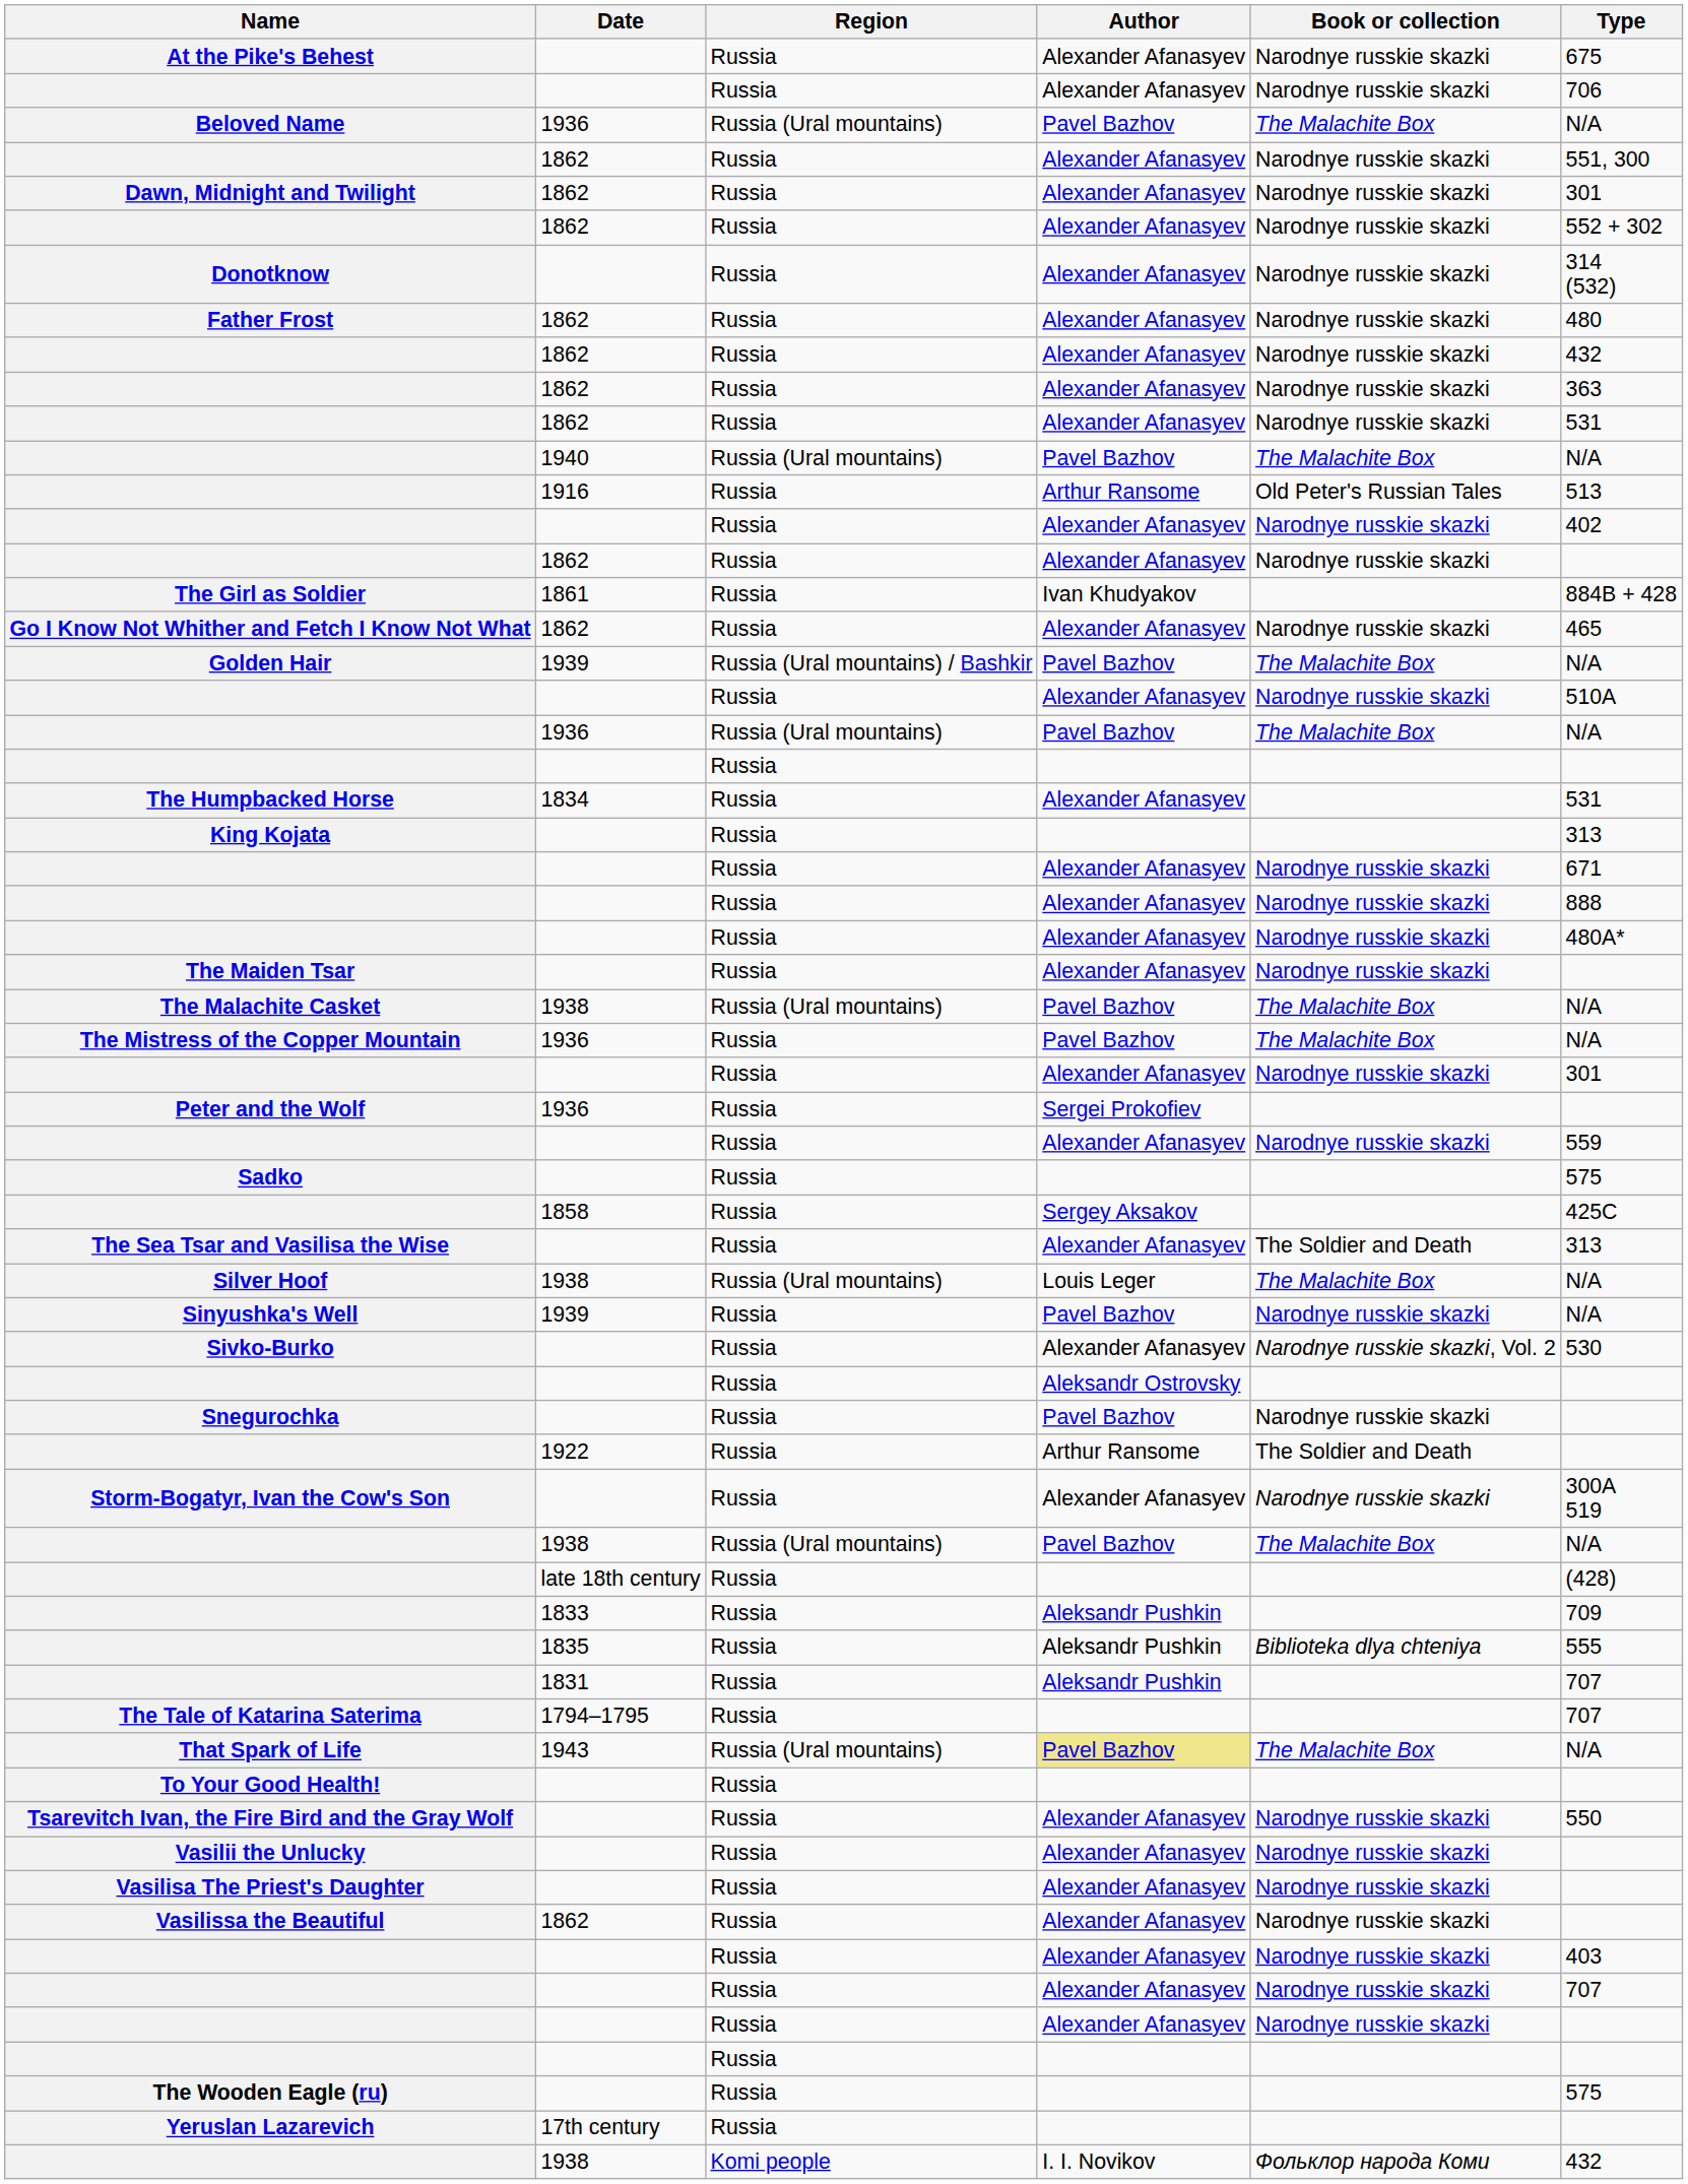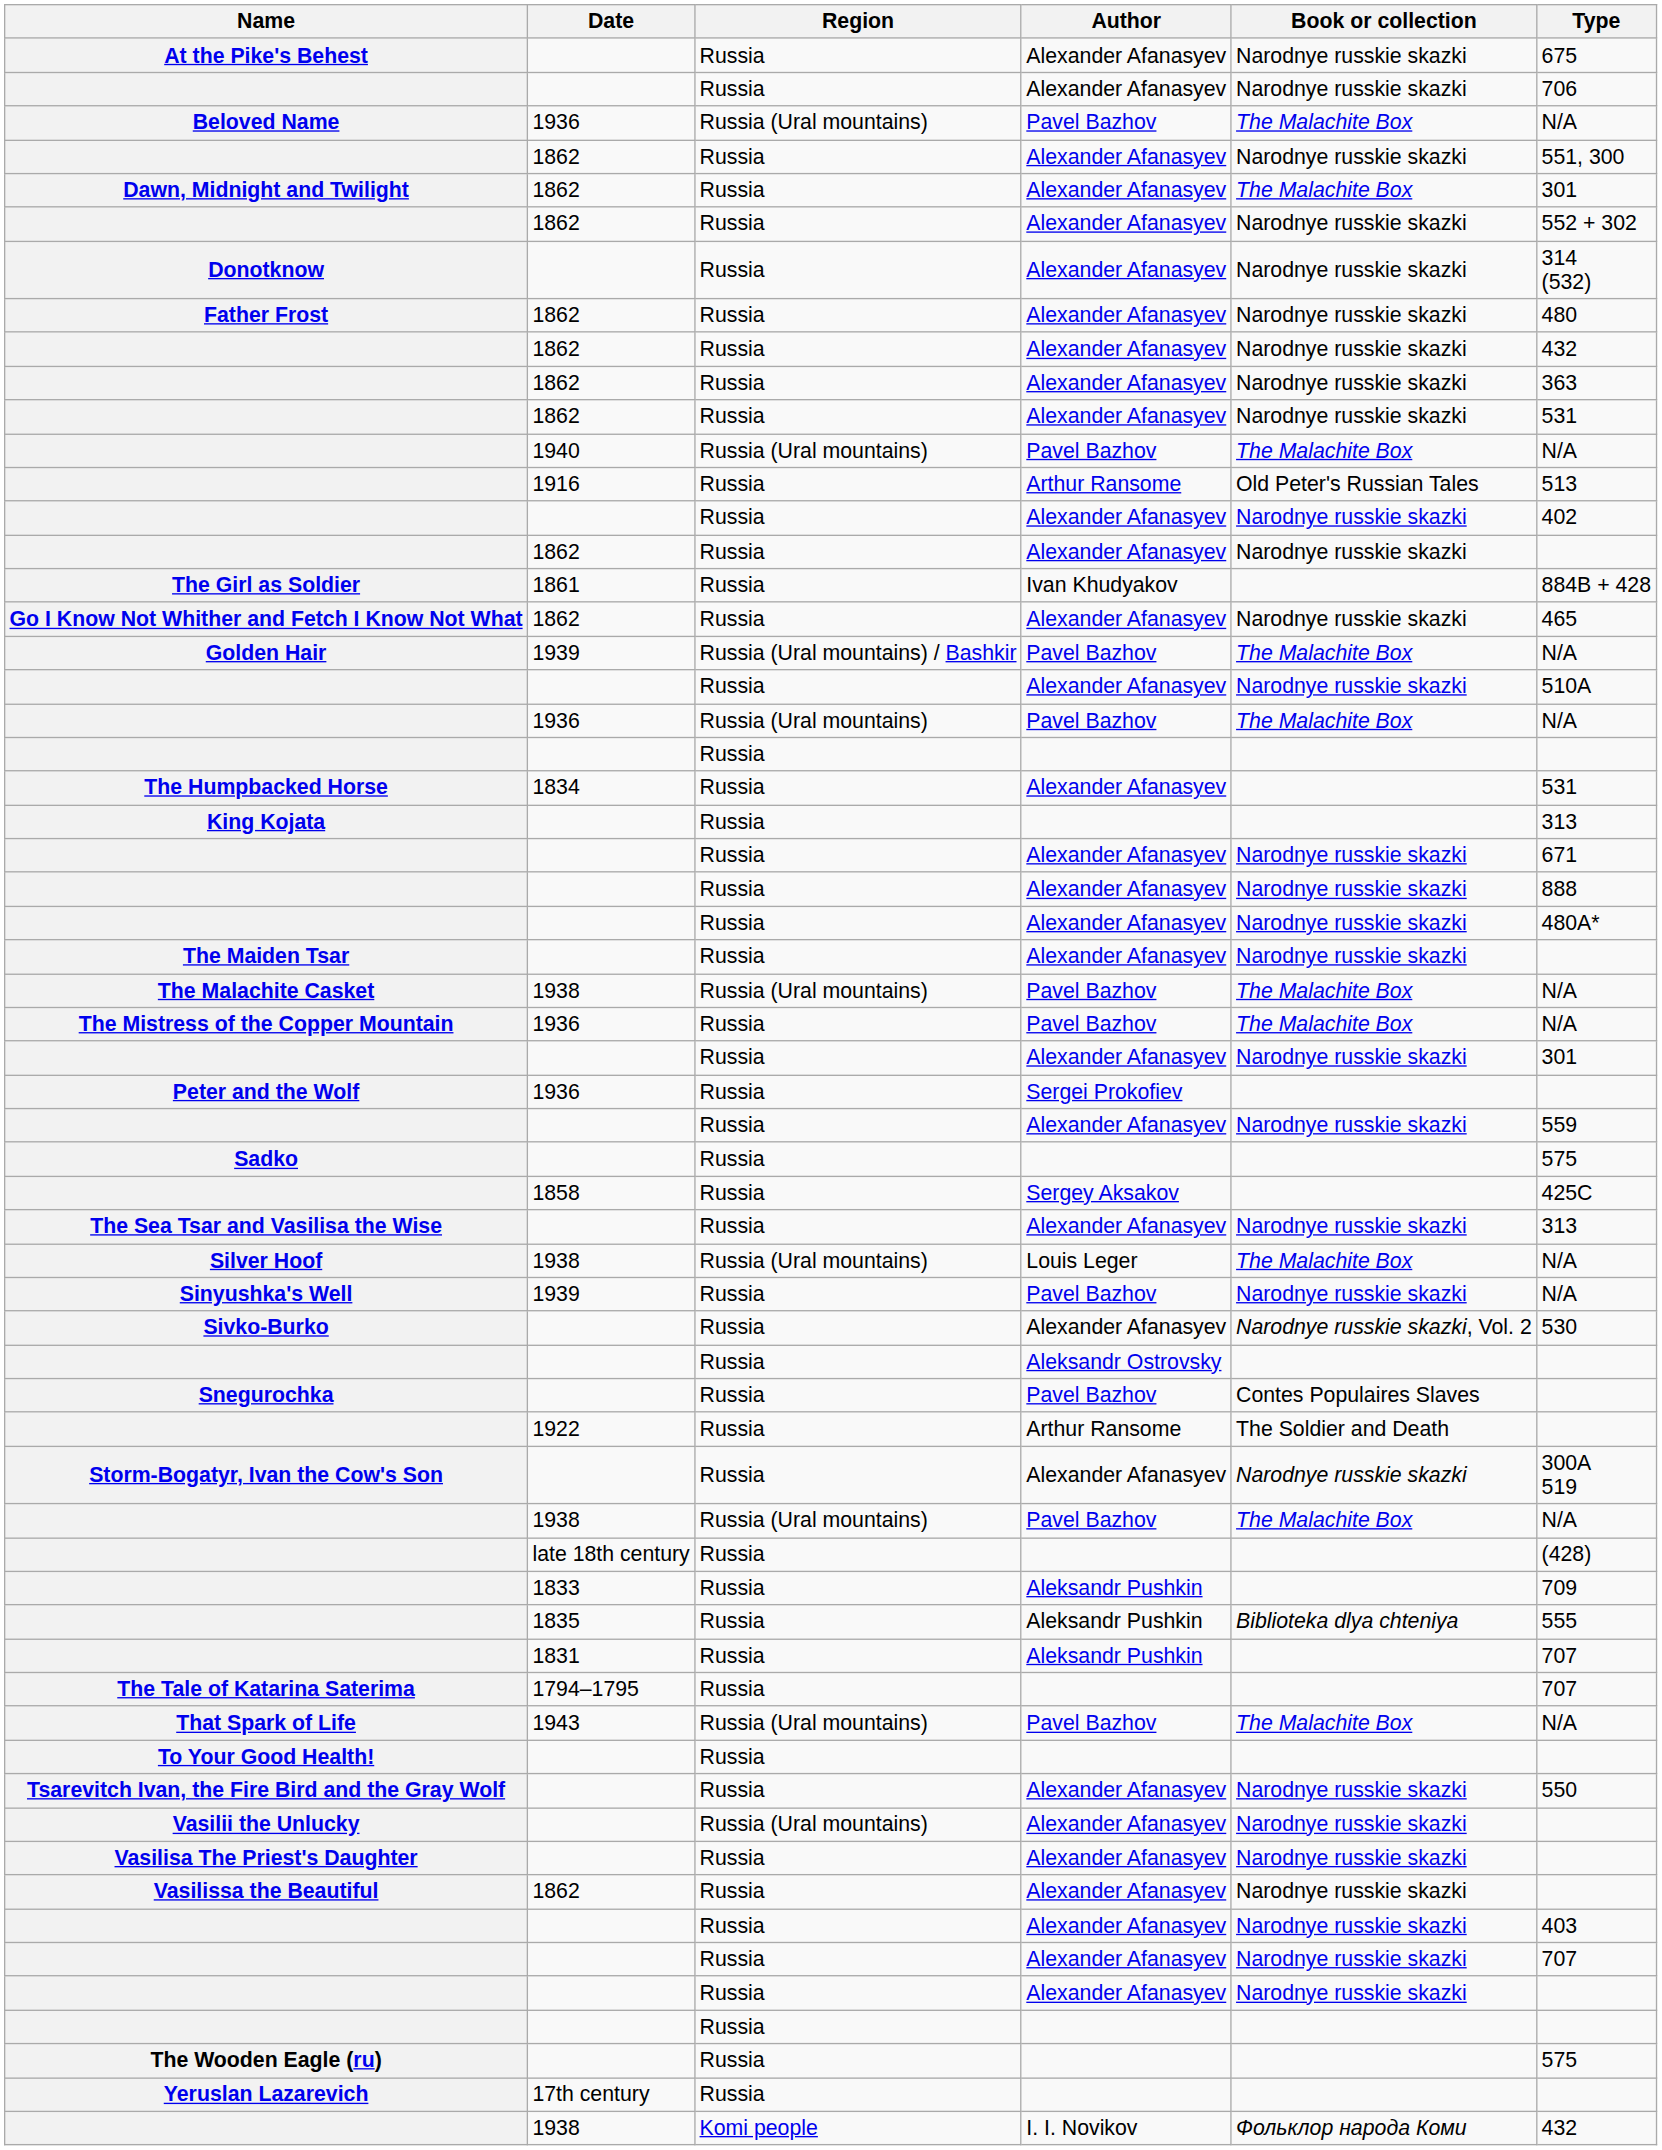Dawn, Midnight and Twilight | Book or collection: Narodnye russkie skazki -> The Malachite Box
The Sea Tsar and Vasilisa the Wise | Book or collection: The Soldier and Death -> Narodnye russkie skazki
Snegurochka | Book or collection: Narodnye russkie skazki -> Contes Populaires Slaves
That Spark of Life | Author: khaki background -> no background
Vasilii the Unlucky | Region: Russia -> Russia (Ural mountains)
